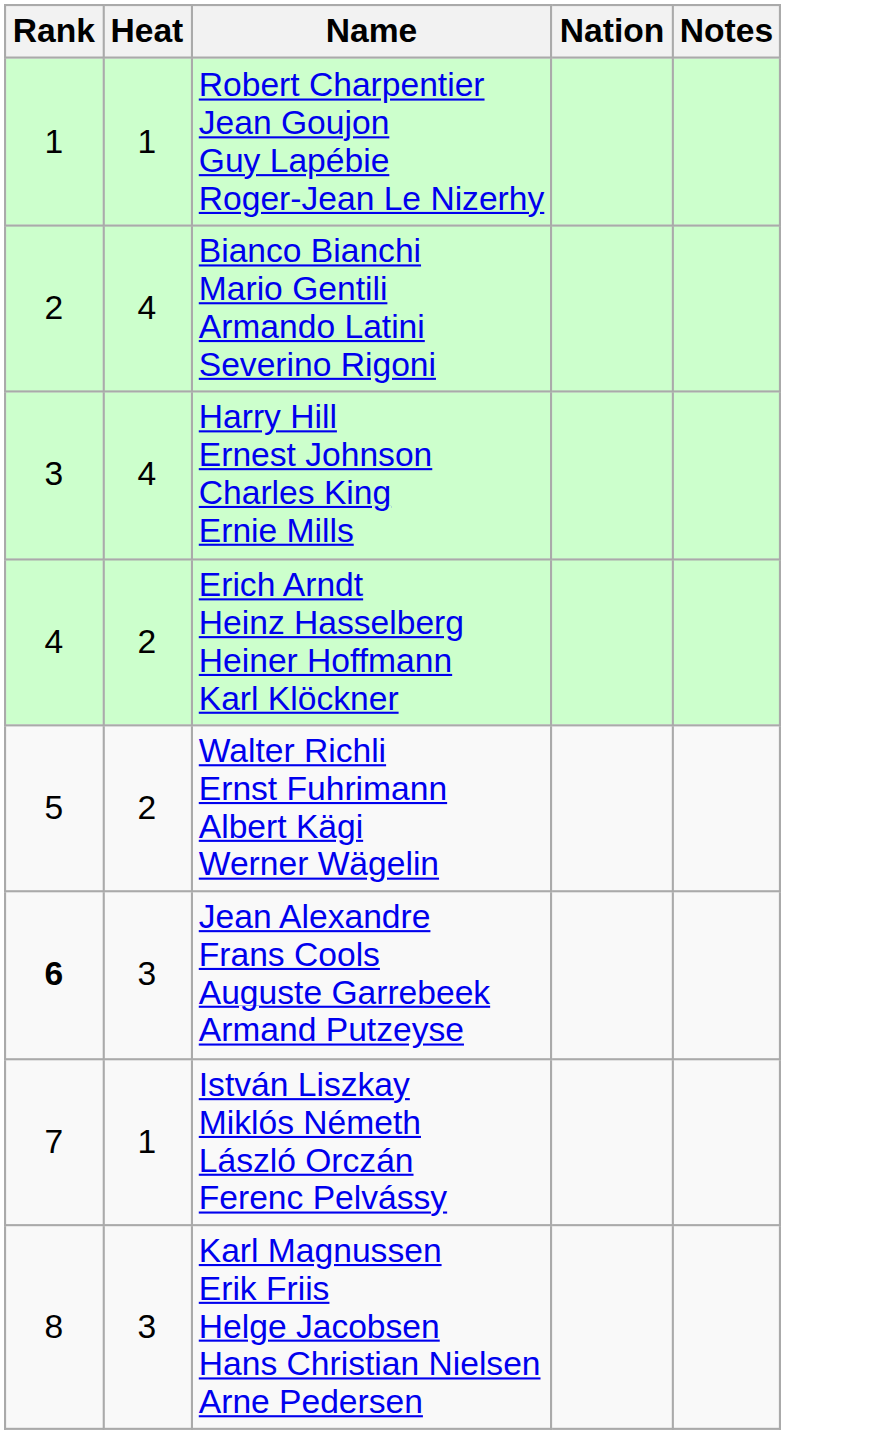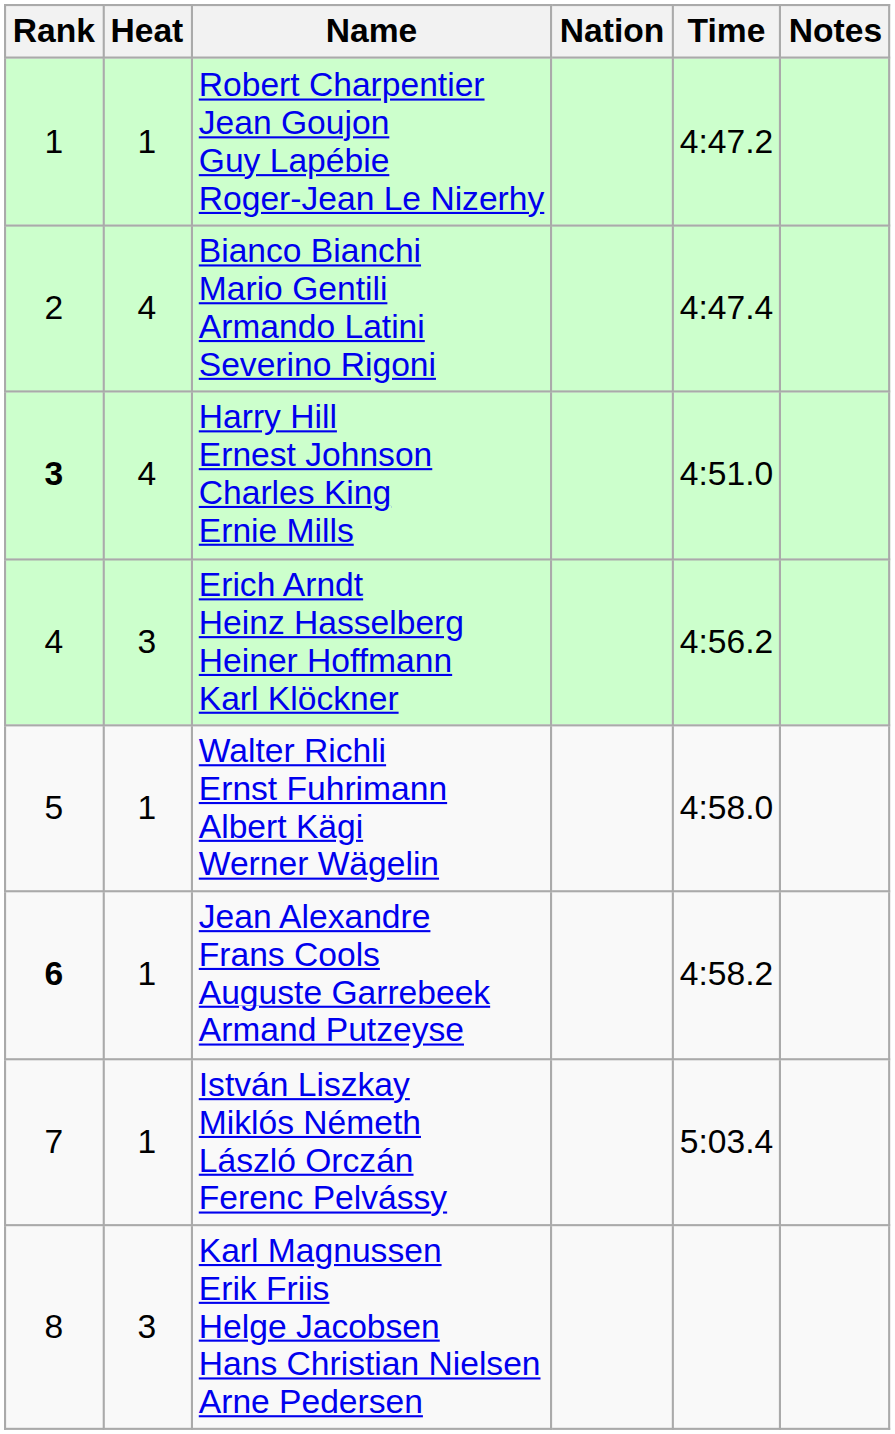+ column: Time | 4:47.2 | 4:47.4 | 4:51.0 | 4:56.2 | 4:58.0 | 4:58.2 | 5:03.4
Harry Hill Ernest Johnson Charles King Ernie Mills | Rank: normal -> bold
Erich Arndt Heinz Hasselberg Heiner Hoffmann Karl Klöckner | Heat: 2 -> 3
Walter Richli Ernst Fuhrimann Albert Kägi Werner Wägelin | Heat: 2 -> 1
Jean Alexandre Frans Cools Auguste Garrebeek Armand Putzeyse | Heat: 3 -> 1
